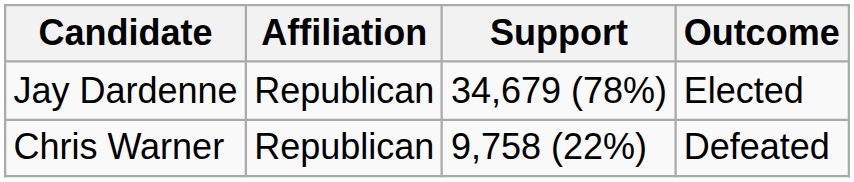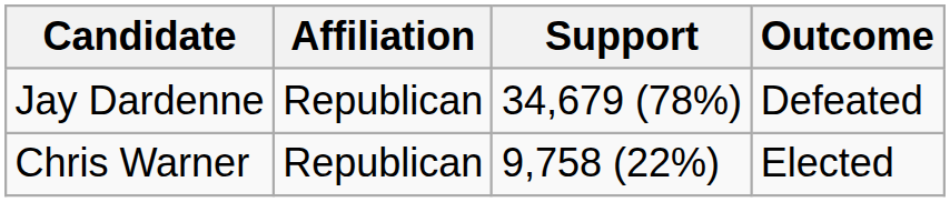Jay Dardenne | Outcome: Elected -> Defeated
Chris Warner | Outcome: Defeated -> Elected
